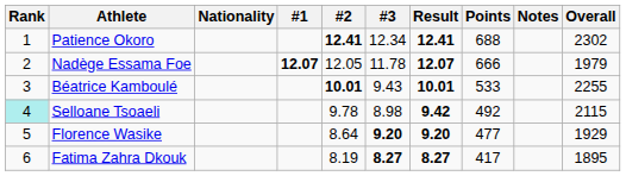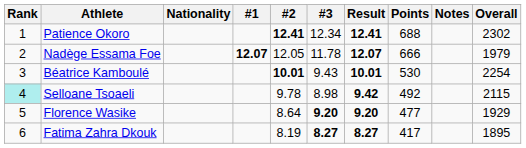Béatrice Kamboulé | Points: 533 -> 530
Béatrice Kamboulé | Overall: 2255 -> 2254
